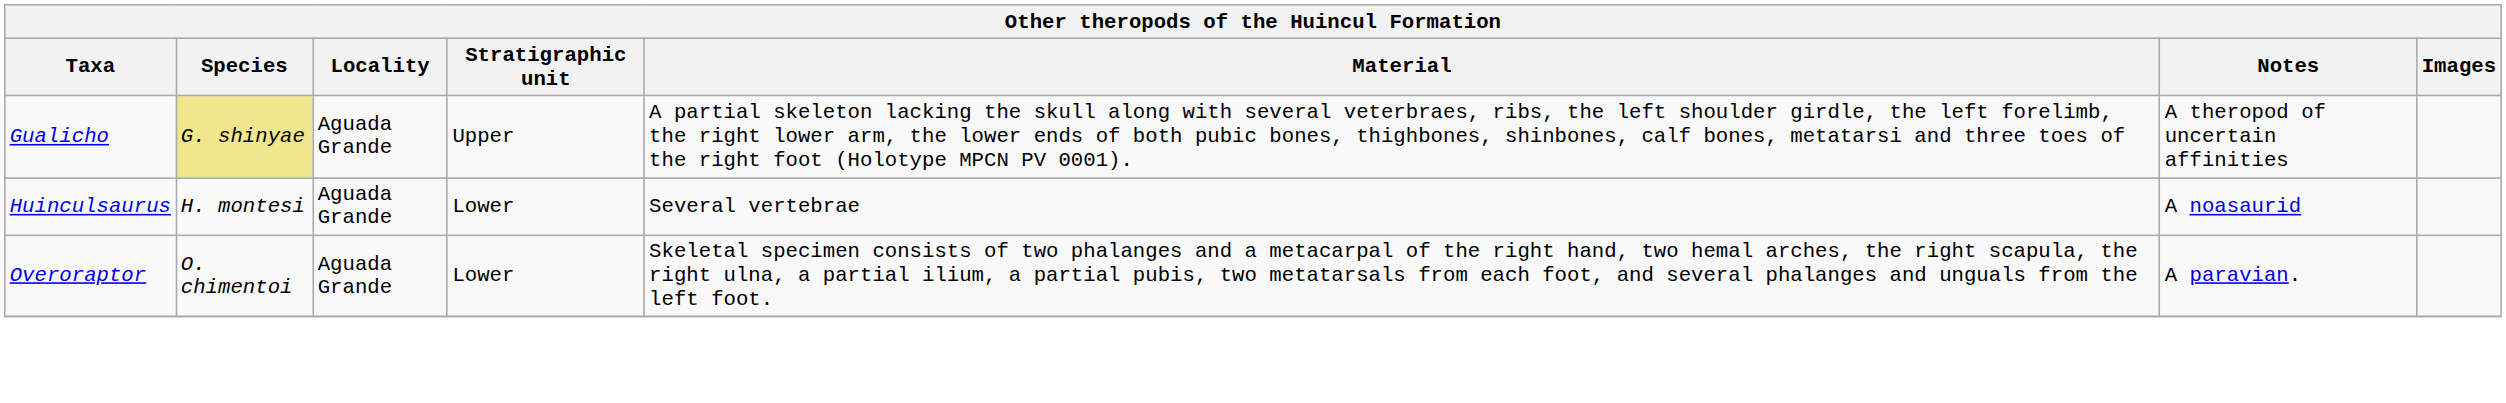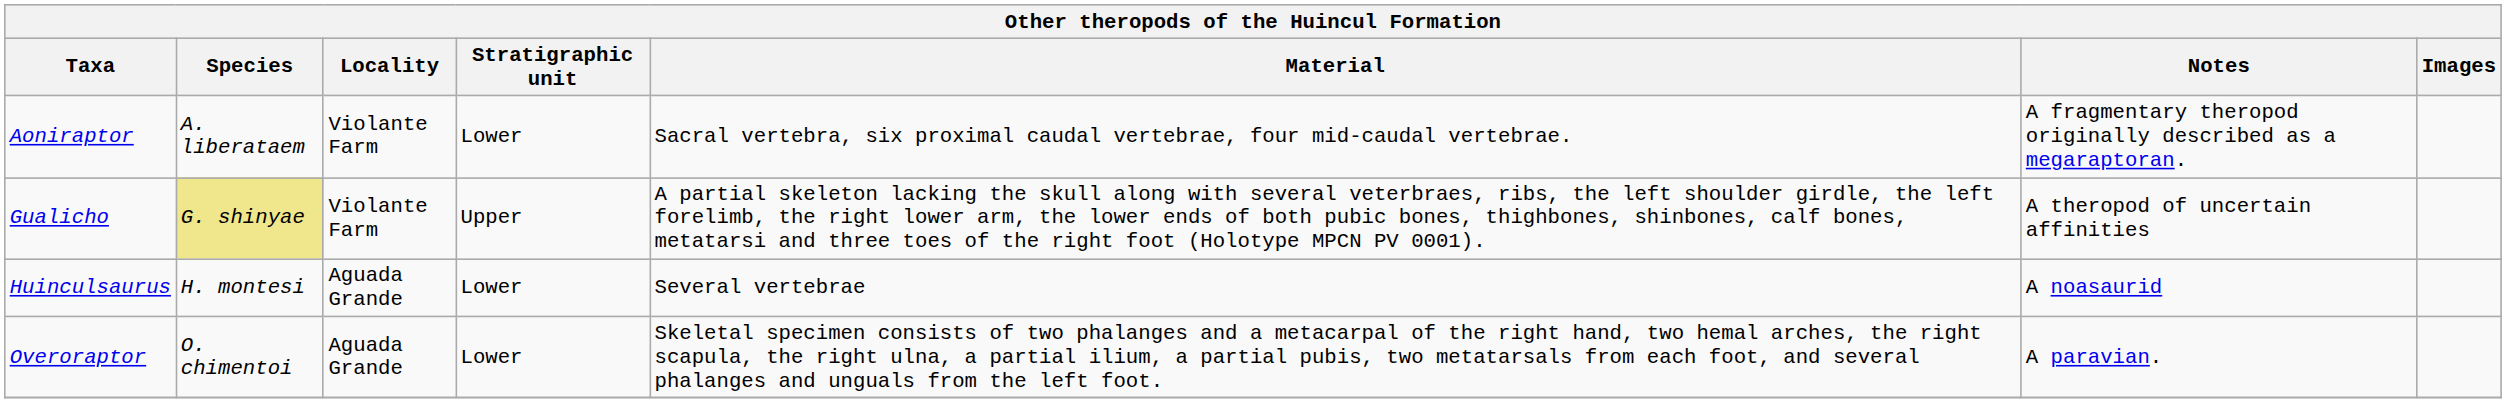+ row: Aoniraptor | A. liberataem | Violante Farm | Lower | Sacral vertebra, six proximal caudal vertebrae, four mid-caudal vertebrae. | A fragmentary theropod originally described as a megaraptoran.
Gualicho | Locality: Aguada Grande -> Violante Farm
